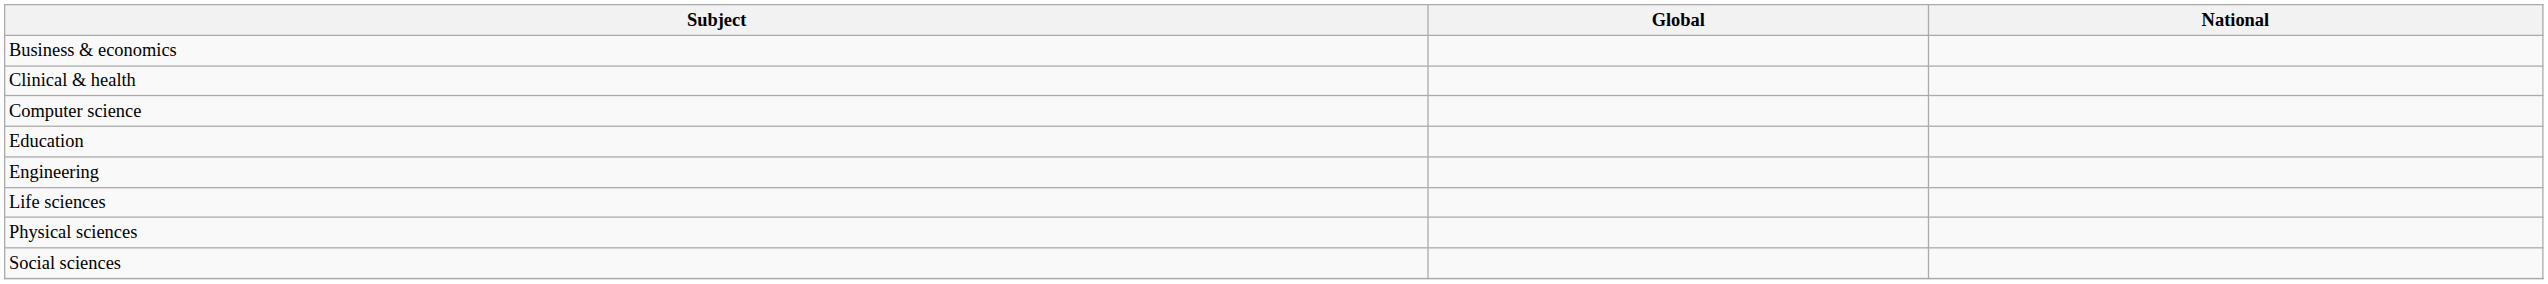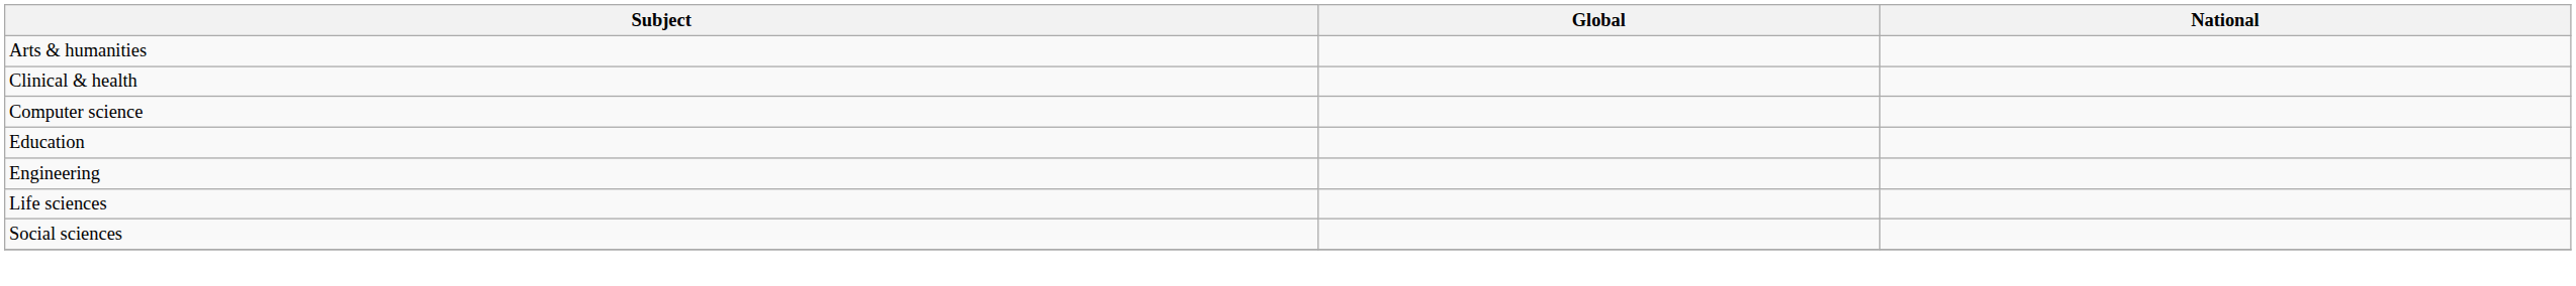+ row: Arts & humanities
- row: Business & economics
- row: Physical sciences
